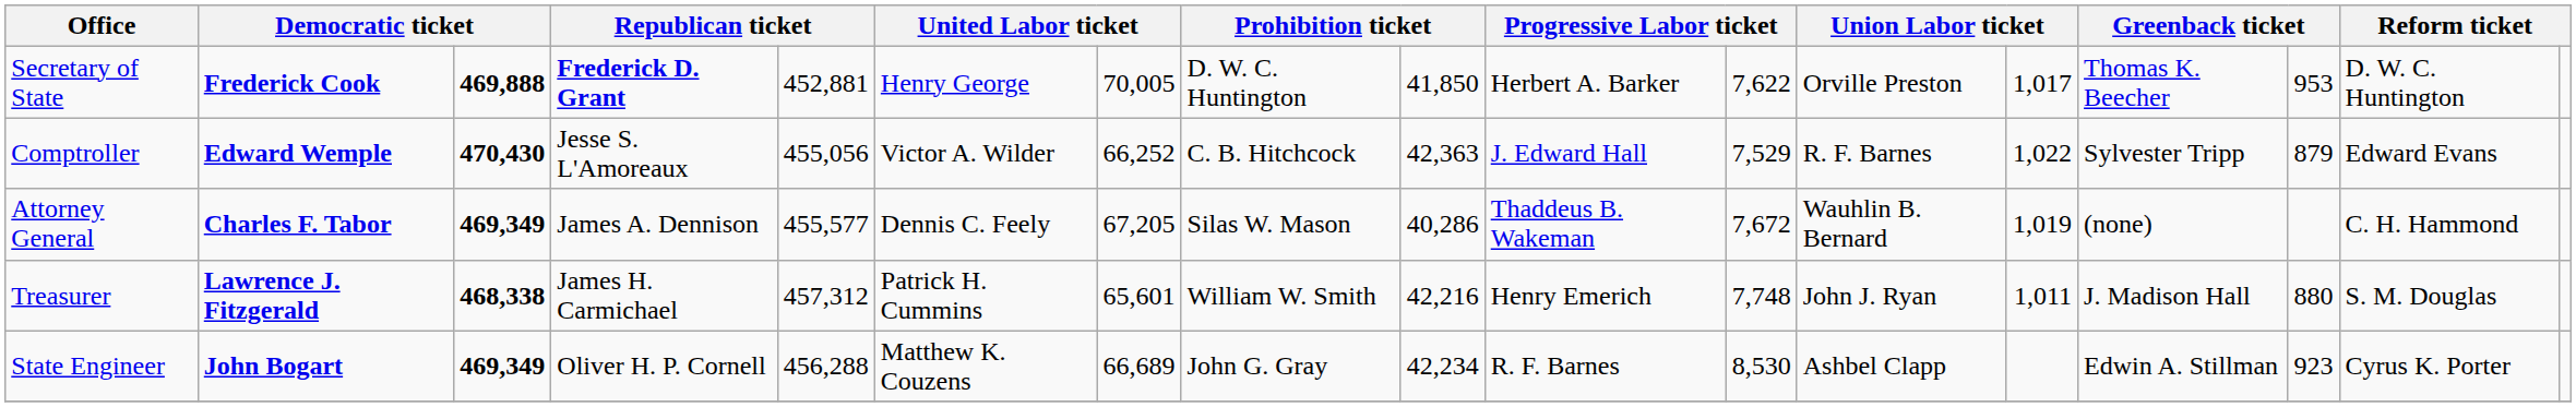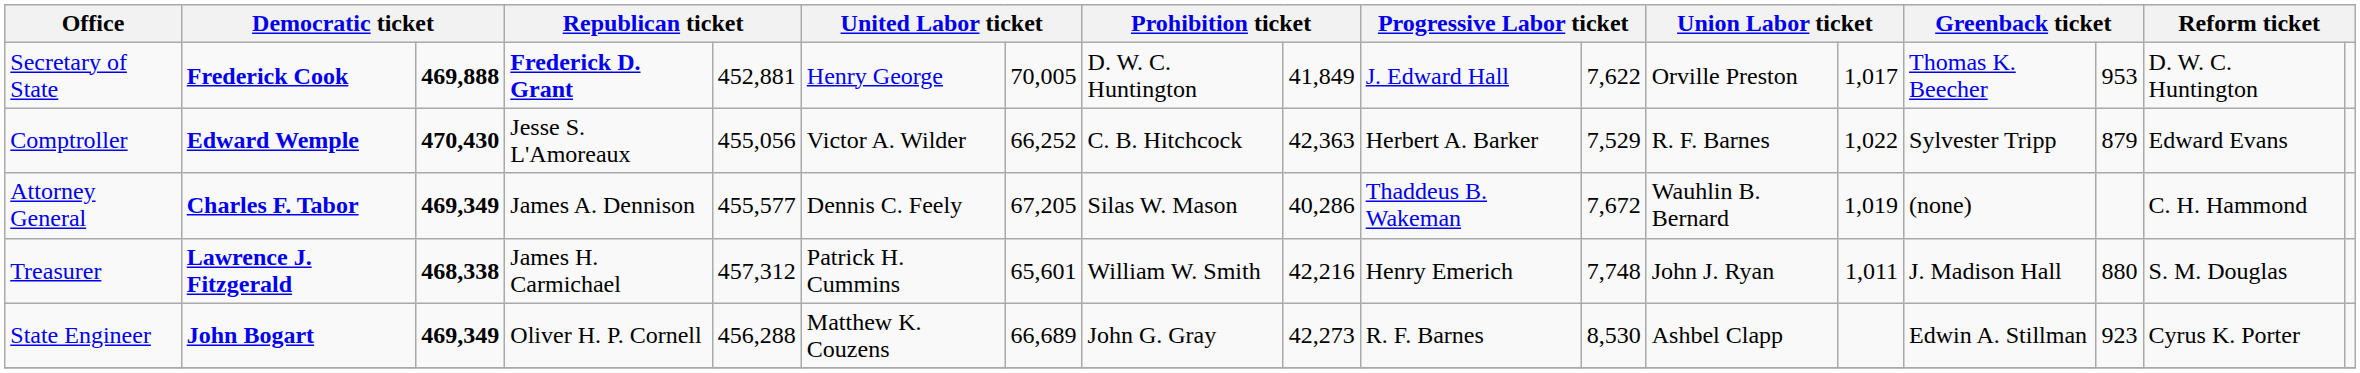Secretary of State | column 9: 41,850 -> 41,849
Secretary of State | column 10: Herbert A. Barker -> J. Edward Hall
Comptroller | column 10: J. Edward Hall -> Herbert A. Barker
State Engineer | column 9: 42,234 -> 42,273
